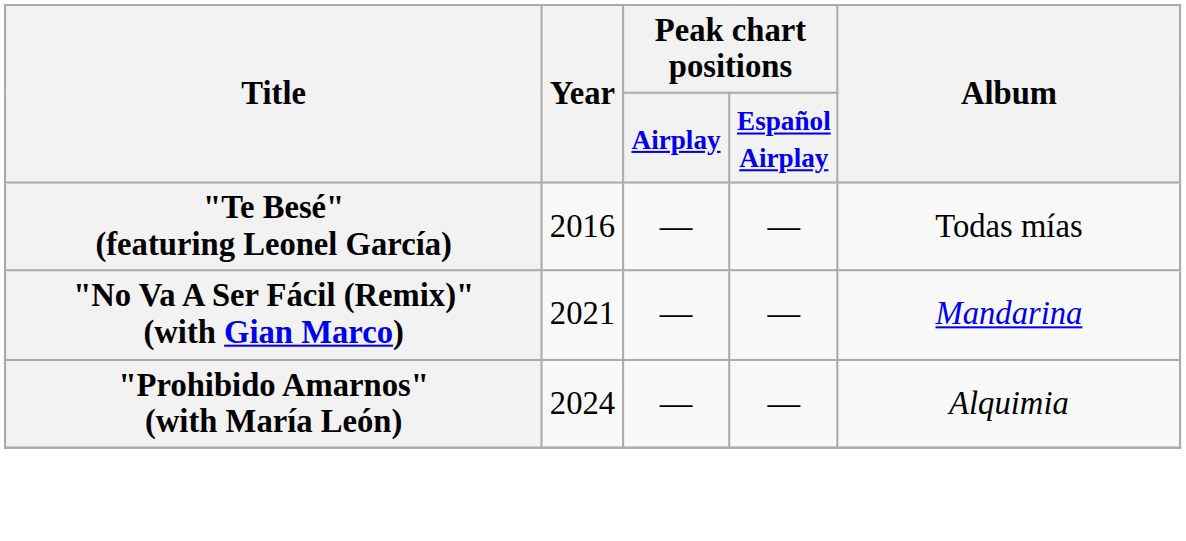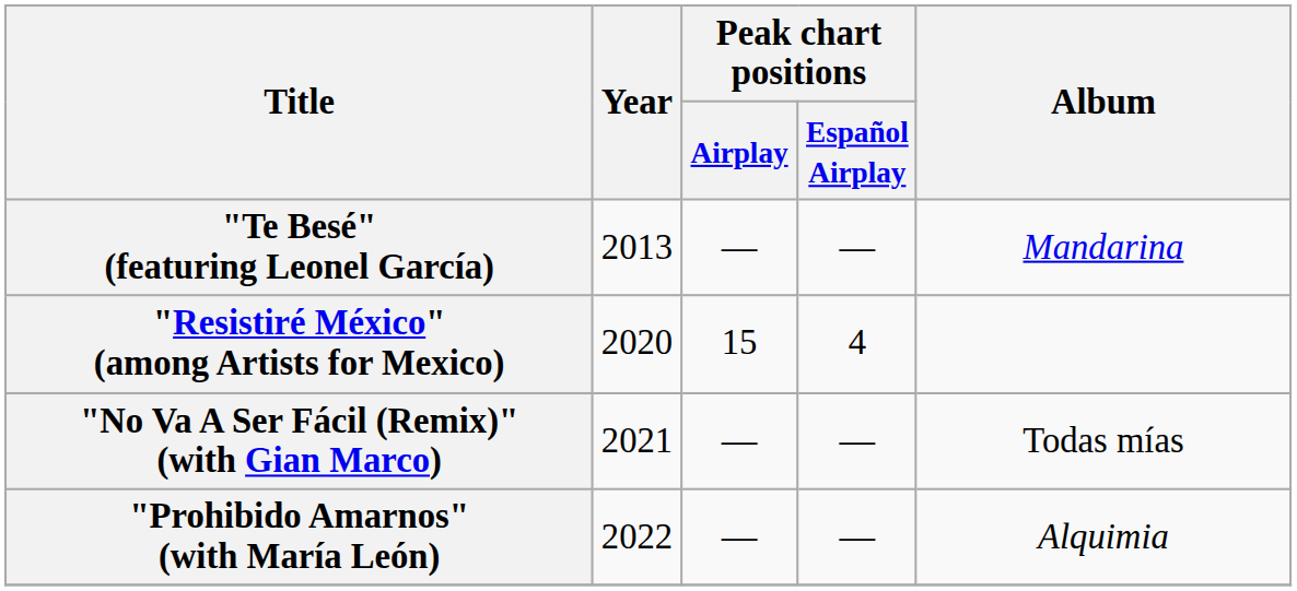"Te Besé" (featuring Leonel García) | Year: 2016 -> 2013
"Te Besé" (featuring Leonel García) | Album: Todas mías -> Mandarina
+ row: "Resistiré México" (among Artists for Mexico) | 2020 | 15 | 4
"No Va A Ser Fácil (Remix)" (with Gian Marco) | Album: Mandarina -> Todas mías
"Prohibido Amarnos" (with María León) | Year: 2024 -> 2022
